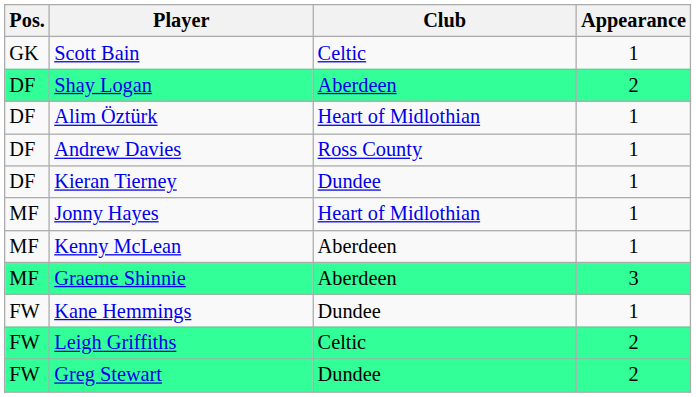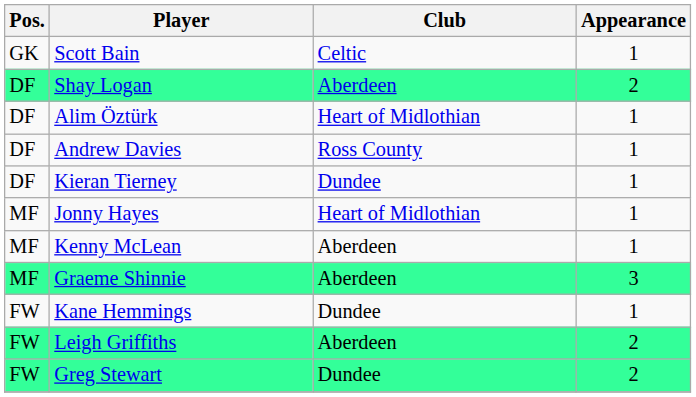Leigh Griffiths | Club: Celtic -> Aberdeen
